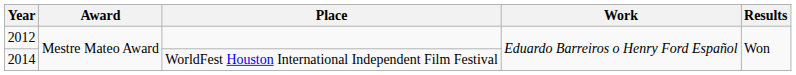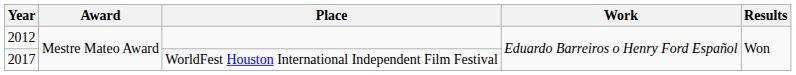WorldFest Houston International Independent Film Festival | Year: 2014 -> 2017
